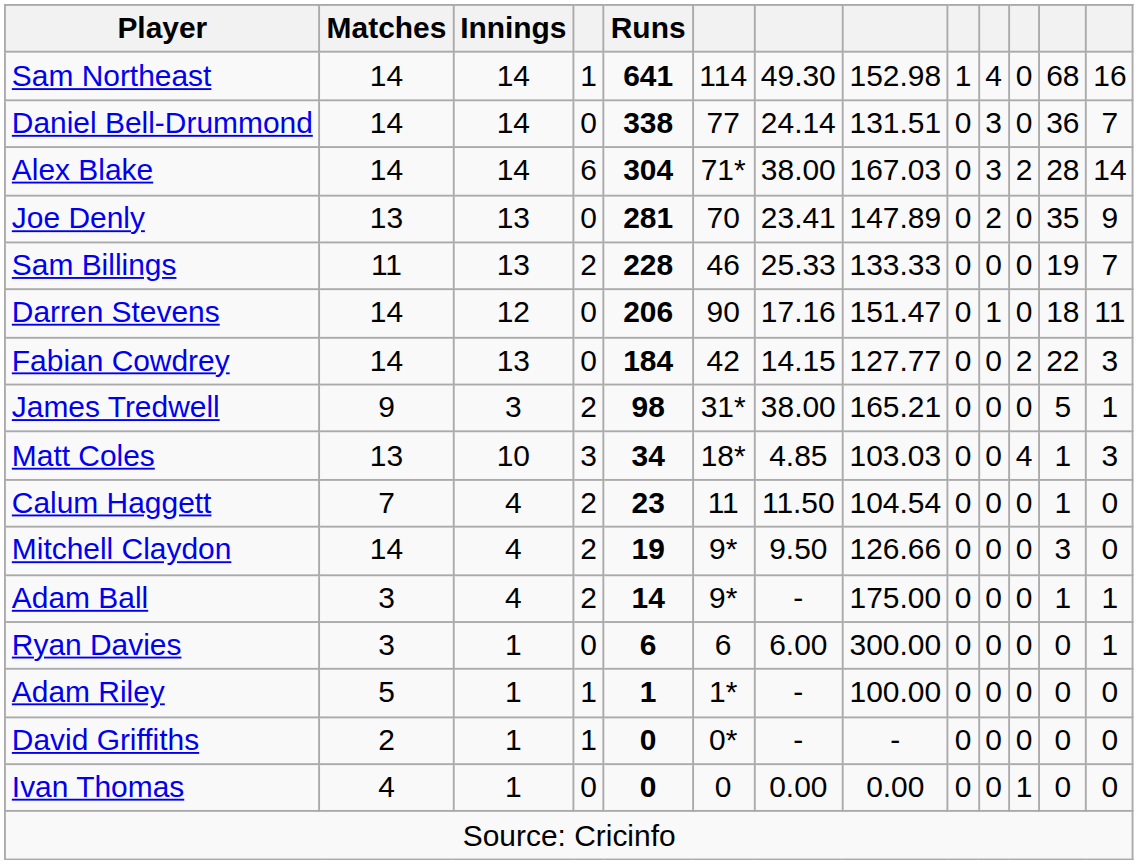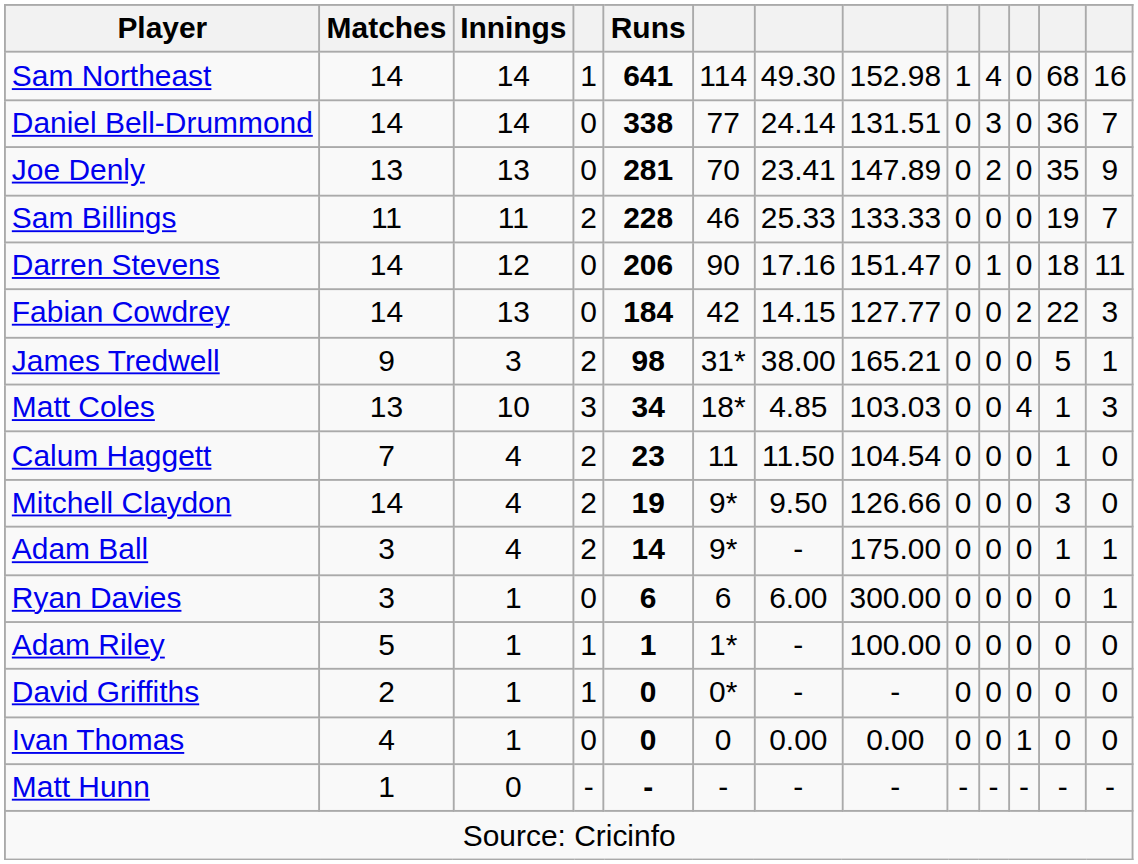- row: Alex Blake | 14 | 14 | 6 | 304 | 71* | 38.00 | 167.03 | 0 | 3 | 2 | 28 | 14
Sam Billings | Innings: 13 -> 11
+ row: Matt Hunn | 1 | 0 | - | - | - | - | - | - | - | - | - | -
